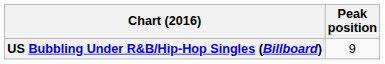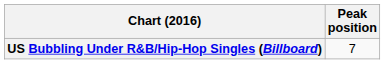US Bubbling Under R&B/Hip-Hop Singles (Billboard) | Peak position: 9 -> 7
